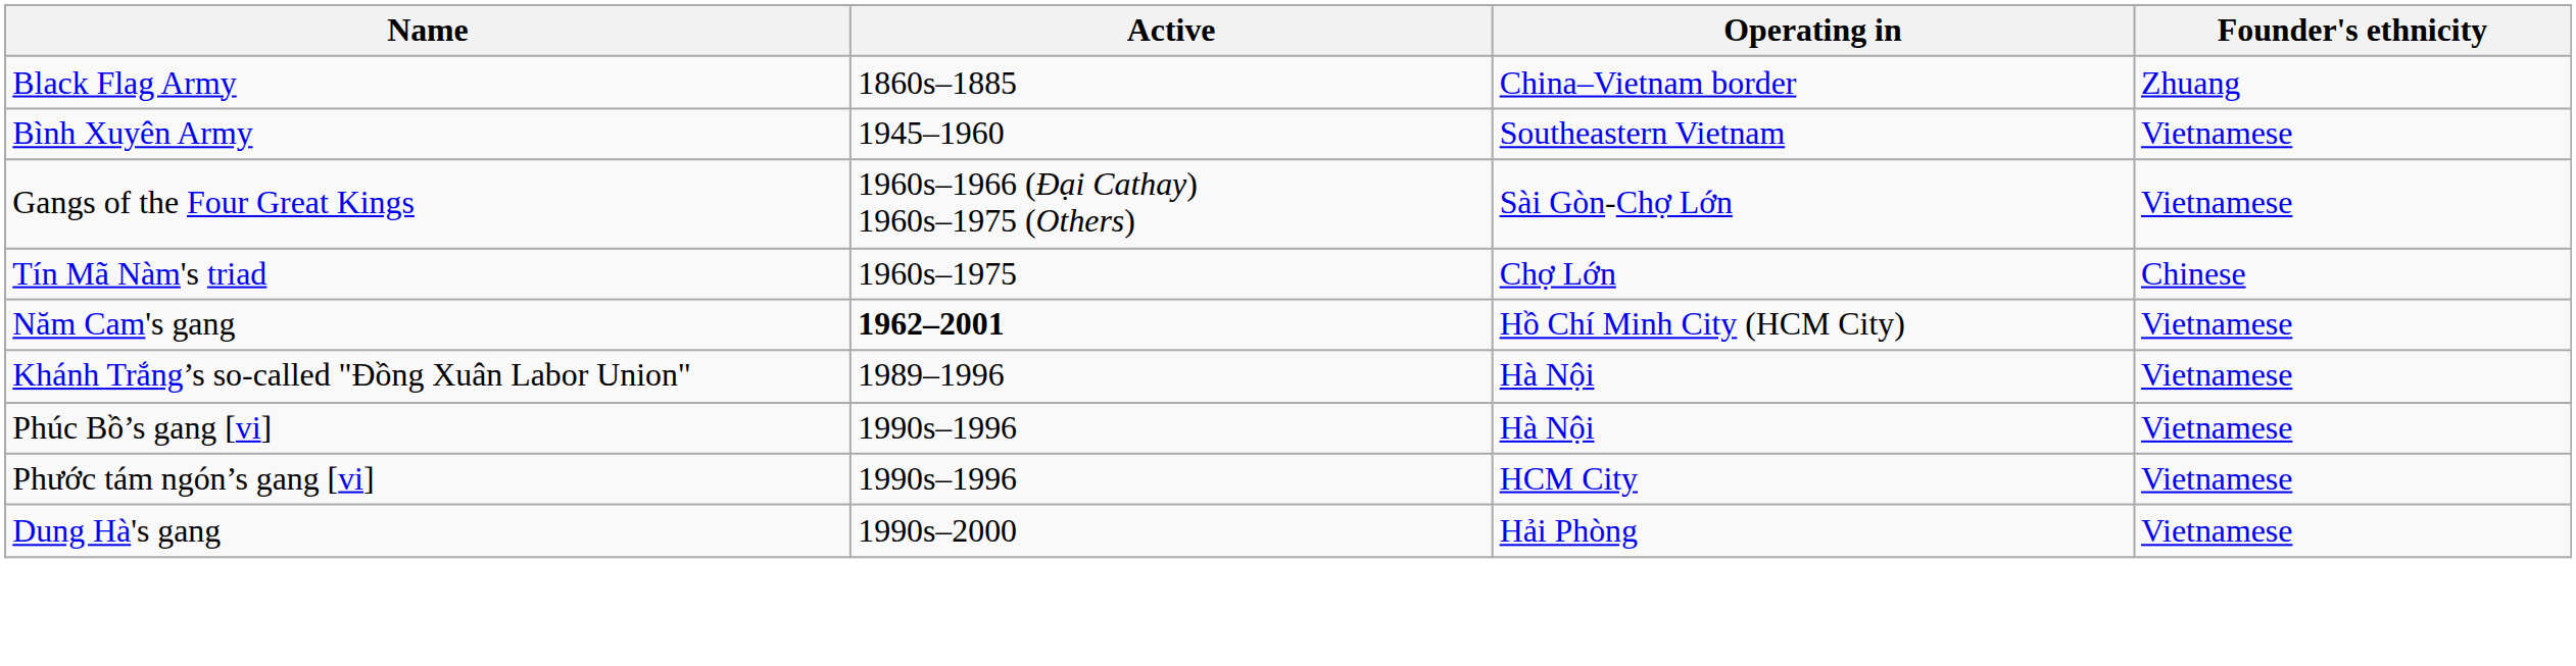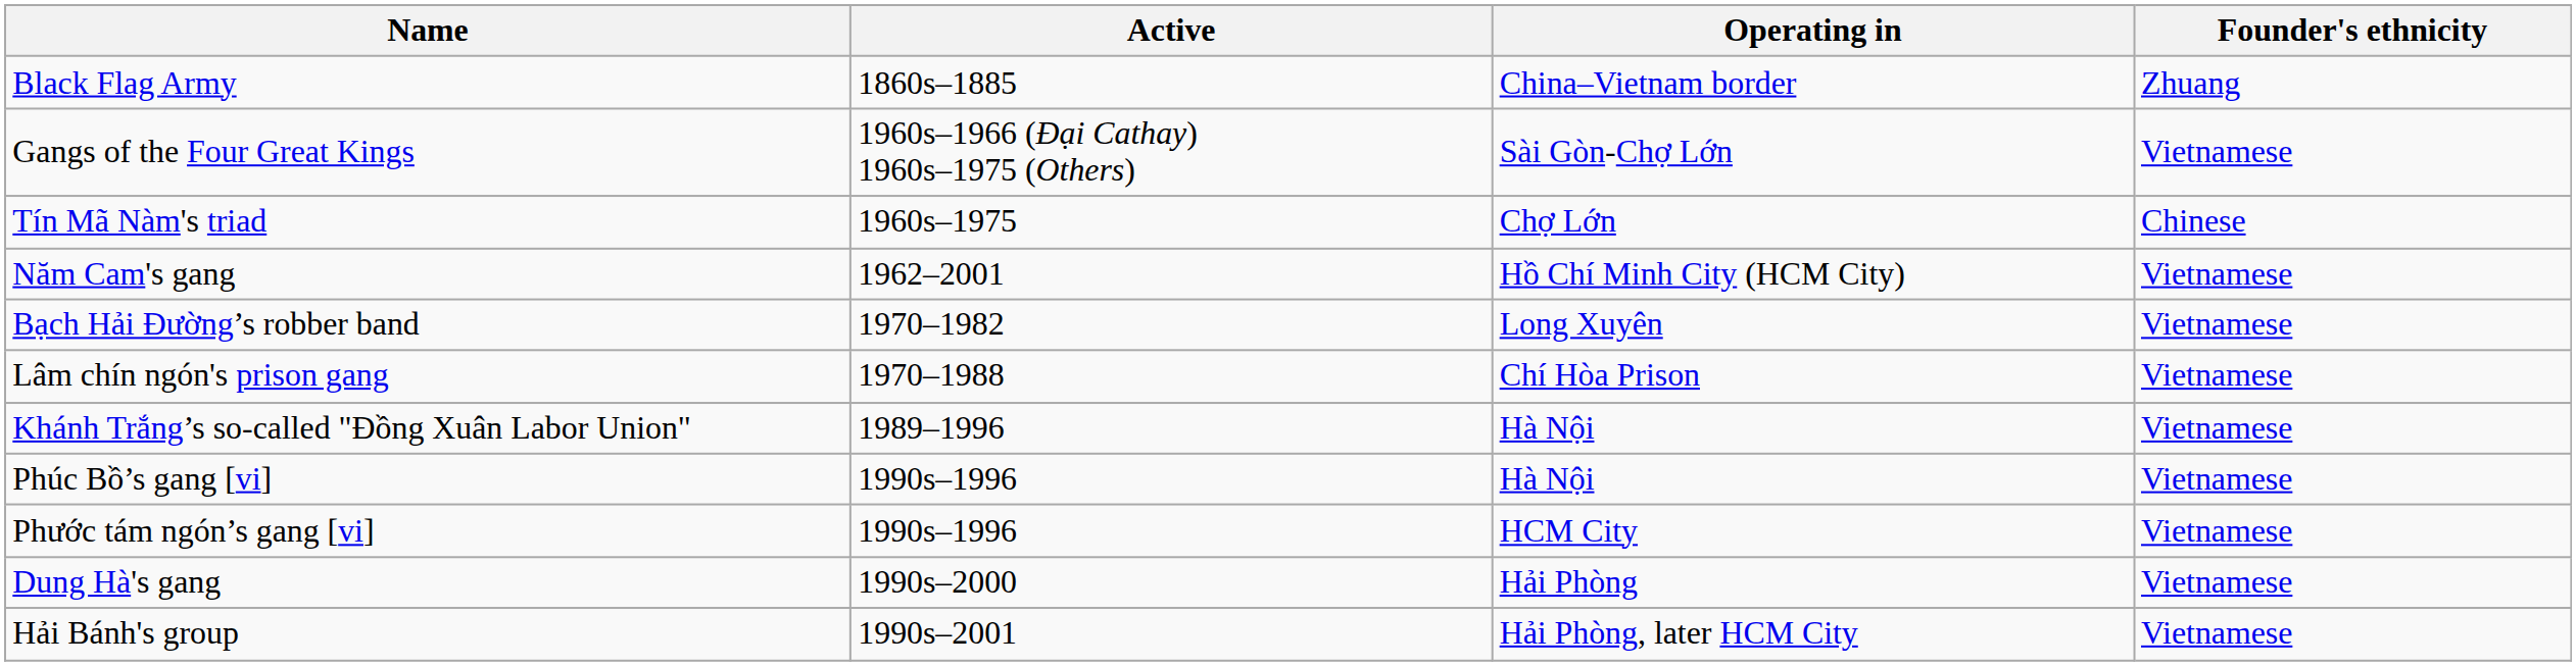- row: Bình Xuyên Army | 1945–1960 | Southeastern Vietnam | Vietnamese
Năm Cam's gang | Active: bold -> normal
+ row: Bạch Hải Đường’s robber band | 1970–1982 | Long Xuyên | Vietnamese
+ row: Lâm chín ngón's prison gang | 1970–1988 | Chí Hòa Prison | Vietnamese
+ row: Hải Bánh's group | 1990s–2001 | Hải Phòng, later HCM City | Vietnamese
